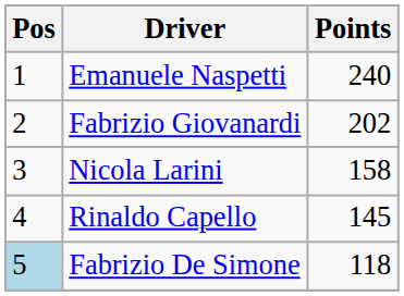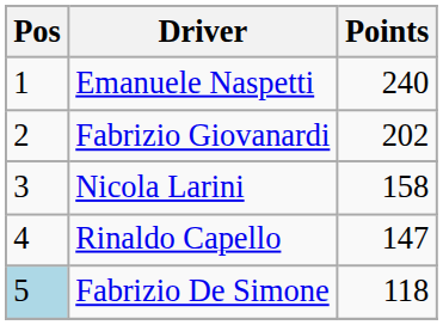Rinaldo Capello | Points: 145 -> 147
